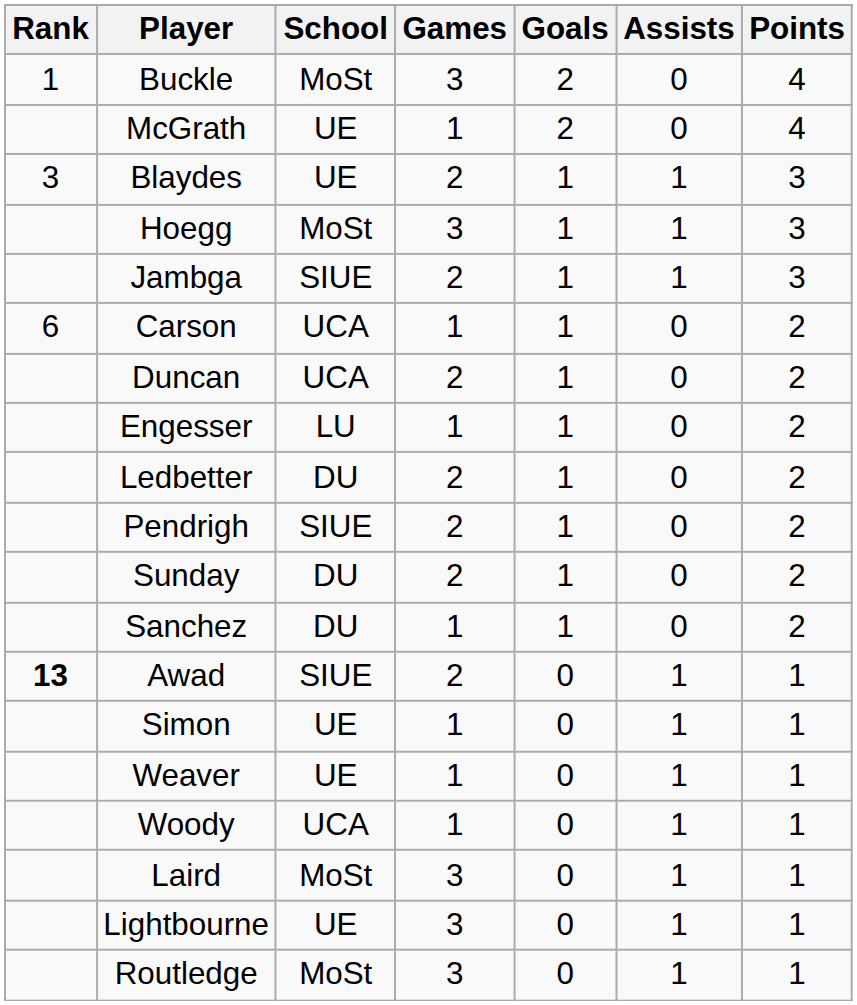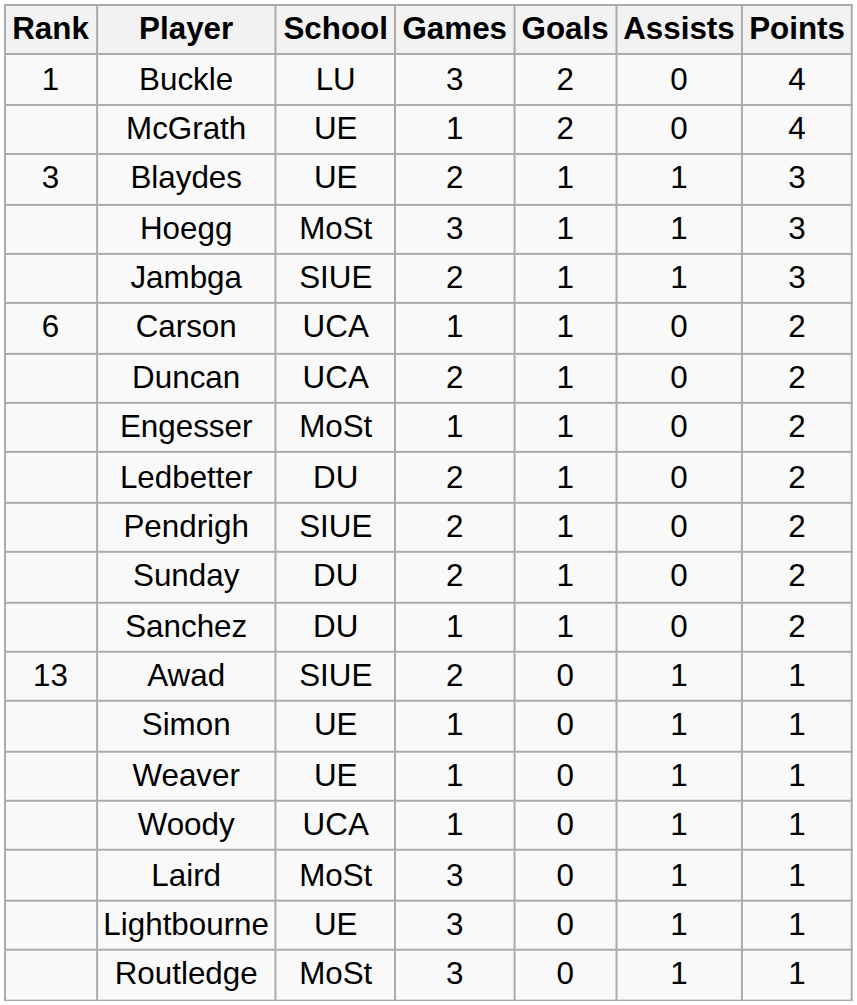Buckle | School: MoSt -> LU
Engesser | School: LU -> MoSt
Awad | Rank: bold -> normal
